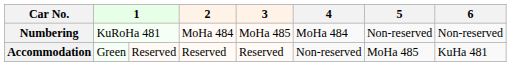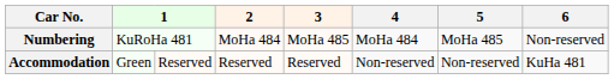Numbering | 5: Non-reserved -> MoHa 485
Accommodation | 5: MoHa 485 -> Non-reserved
